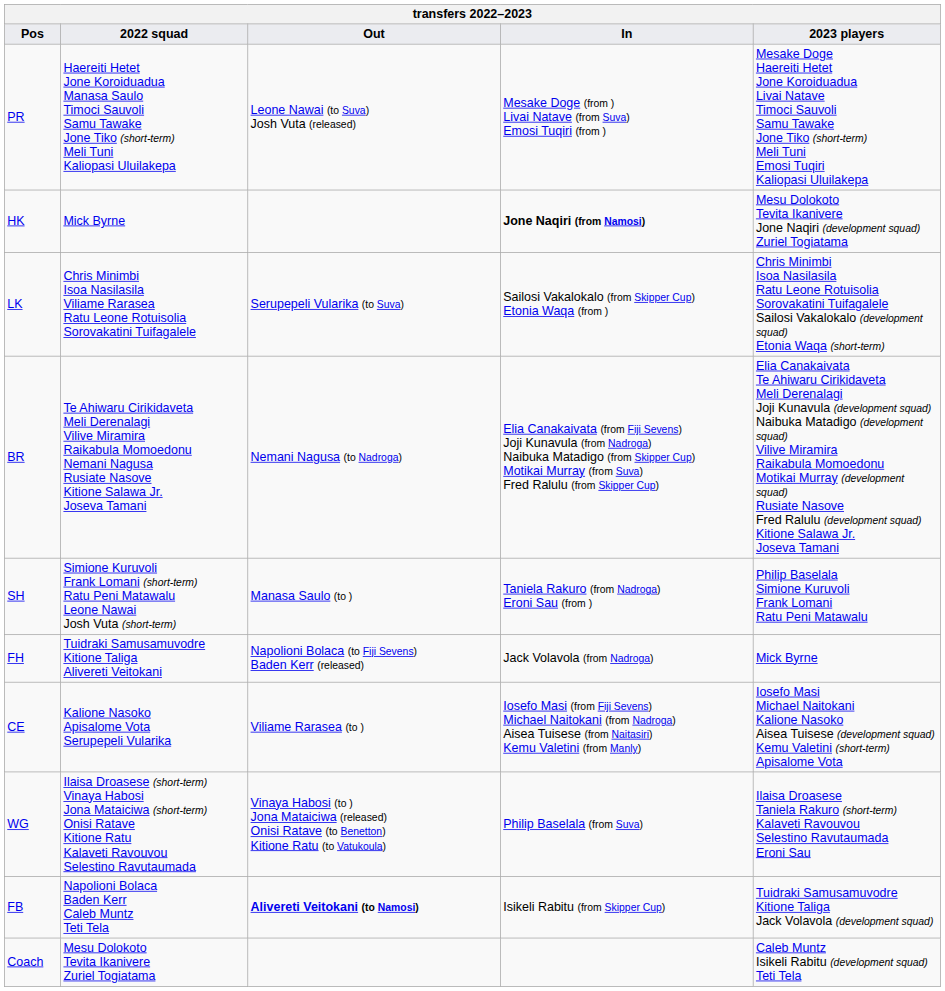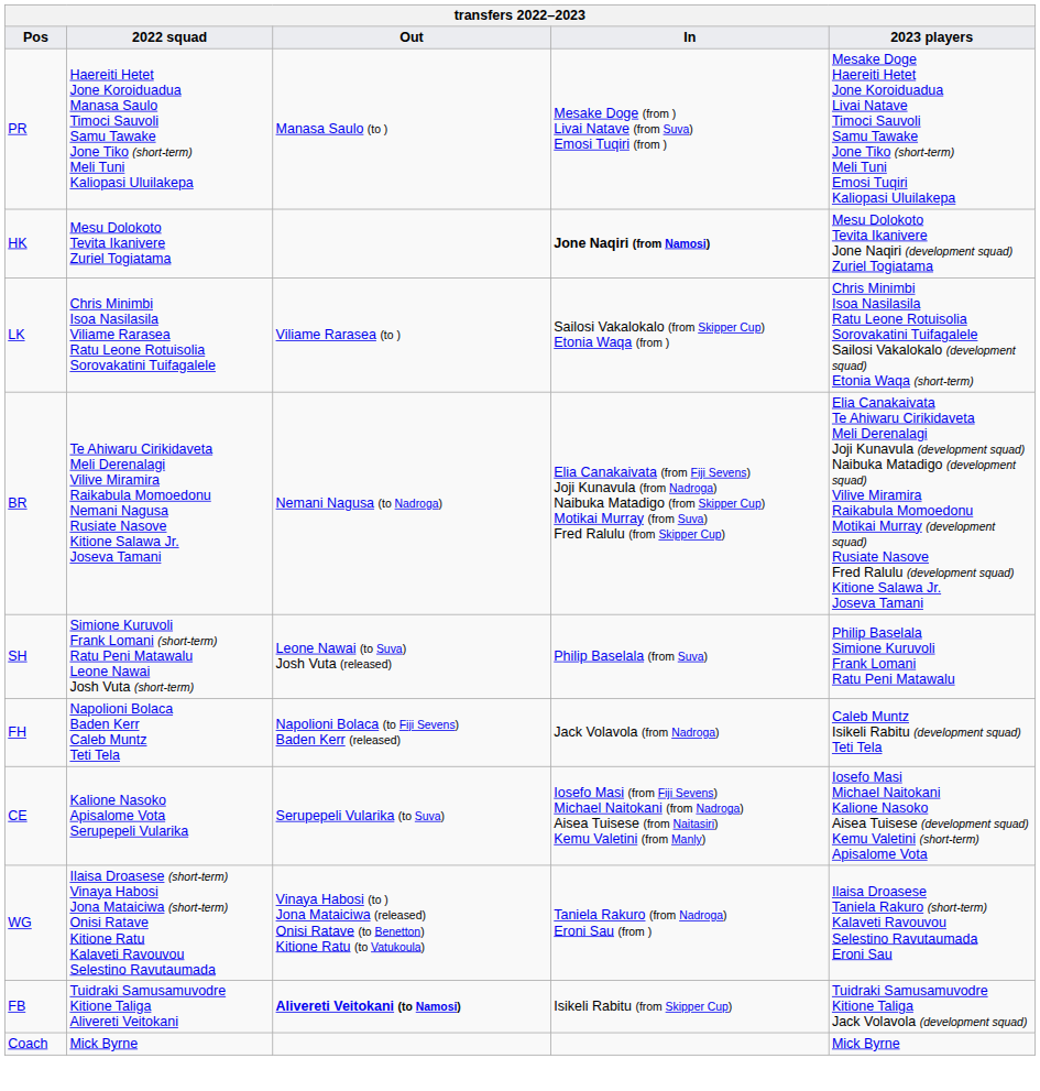PR | Out: Leone Nawai (to Suva) Josh Vuta (released) -> Manasa Saulo (to )
HK | 2022 squad: Mick Byrne -> Mesu Dolokoto Tevita Ikanivere Zuriel Togiatama
LK | Out: Serupepeli Vularika (to Suva) -> Viliame Rarasea (to )
SH | Out: Manasa Saulo (to ) -> Leone Nawai (to Suva) Josh Vuta (released)
SH | In: Taniela Rakuro (from Nadroga) Eroni Sau (from ) -> Philip Baselala (from Suva)
FH | 2022 squad: Tuidraki Samusamuvodre Kitione Taliga Alivereti Veitokani -> Napolioni Bolaca Baden Kerr Caleb Muntz Teti Tela
FH | 2023 players: Mick Byrne -> Caleb Muntz Isikeli Rabitu (development squad) Teti Tela
CE | Out: Viliame Rarasea (to ) -> Serupepeli Vularika (to Suva)
WG | In: Philip Baselala (from Suva) -> Taniela Rakuro (from Nadroga) Eroni Sau (from )
FB | 2022 squad: Napolioni Bolaca Baden Kerr Caleb Muntz Teti Tela -> Tuidraki Samusamuvodre Kitione Taliga Alivereti Veitokani
Coach | 2022 squad: Mesu Dolokoto Tevita Ikanivere Zuriel Togiatama -> Mick Byrne
Coach | 2023 players: Caleb Muntz Isikeli Rabitu (development squad) Teti Tela -> Mick Byrne
